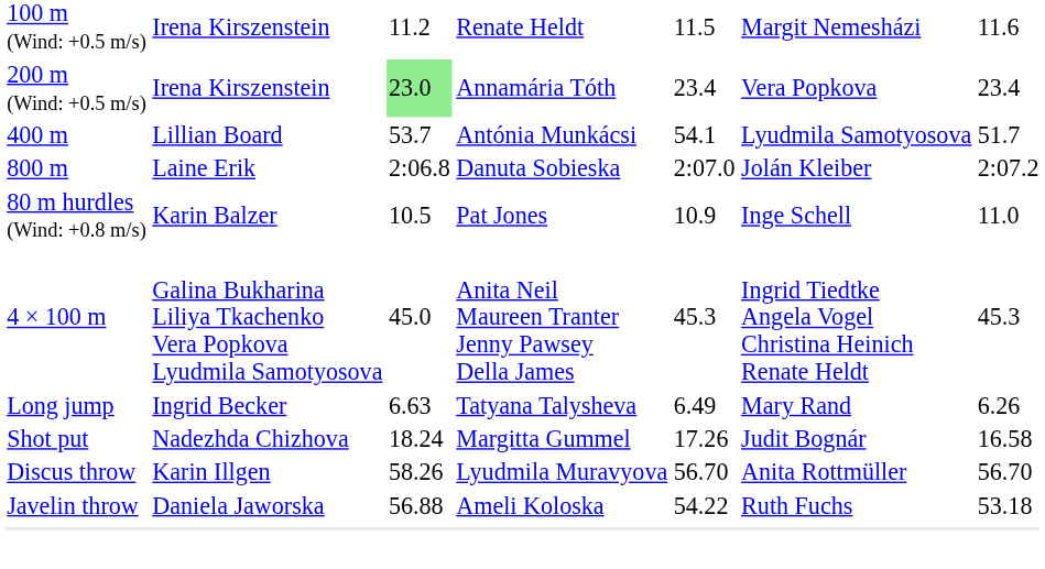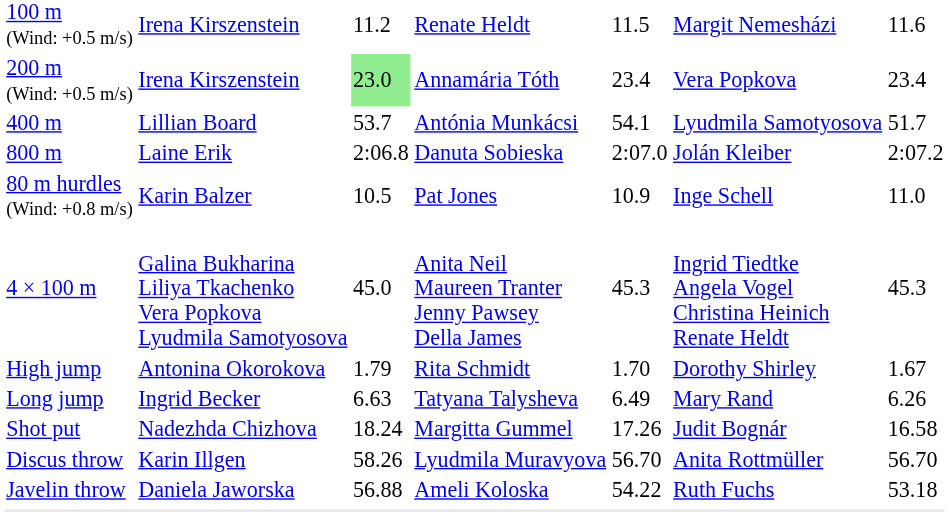+ row: High jump | Antonina Okorokova | 1.79 | Rita Schmidt | 1.70 | Dorothy Shirley | 1.67
